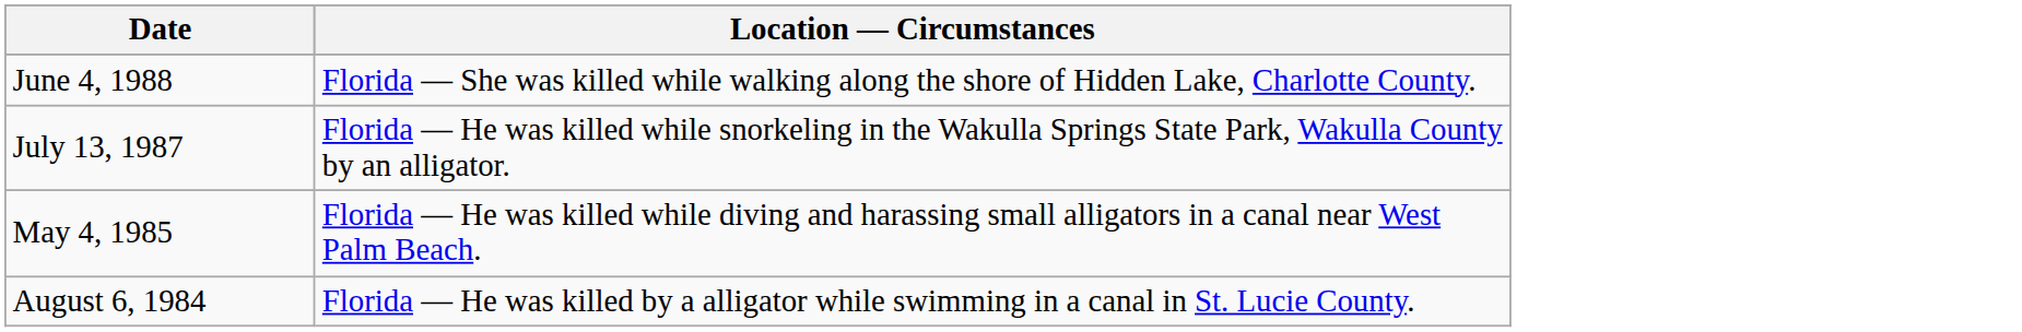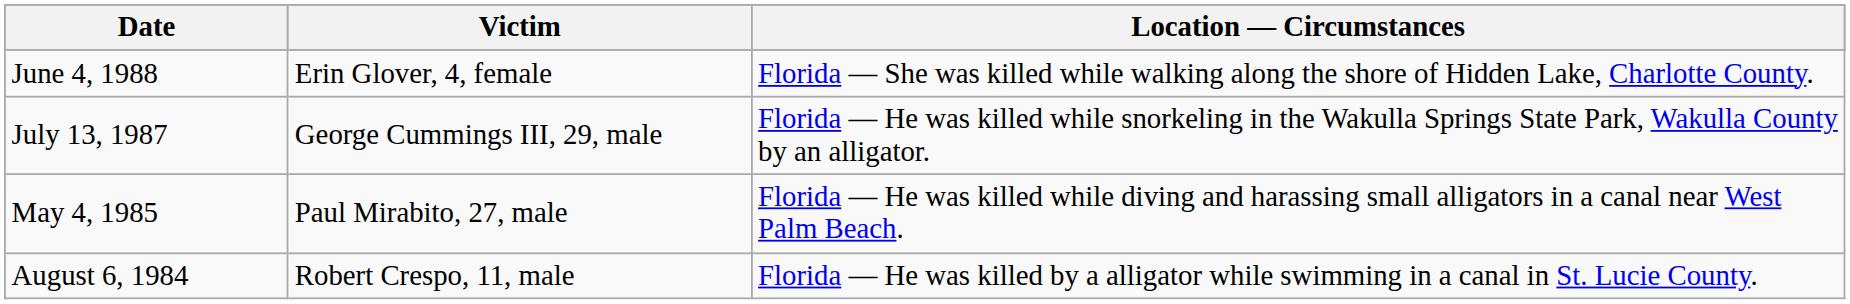+ column: Victim | Erin Glover, 4, female | George Cummings III, 29, male | Paul Mirabito, 27, male | Robert Crespo, 11, male
